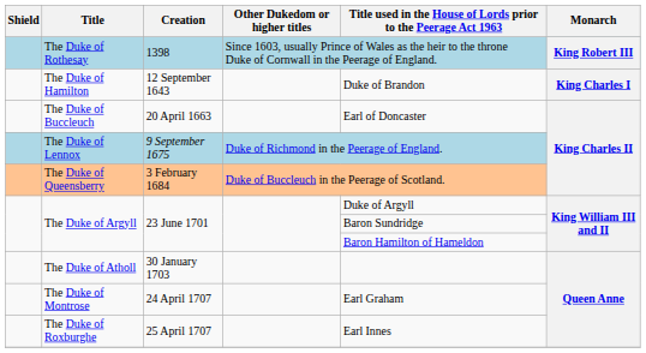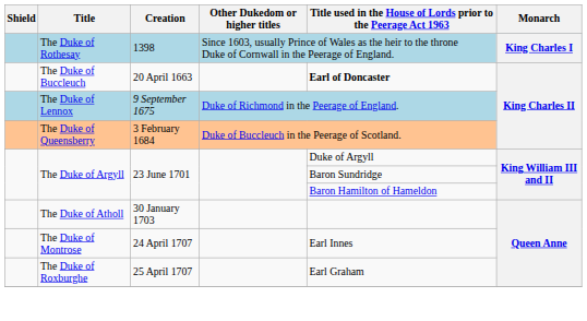The Duke of Rothesay | Monarch: King Robert III -> King Charles I
- row: The Duke of Hamilton | 12 September 1643 | Duke of Brandon | King Charles I
The Duke of Buccleuch | column 5: normal -> bold
The Duke of Montrose | column 5: Earl Graham -> Earl Innes
The Duke of Roxburghe | column 5: Earl Innes -> Earl Graham
